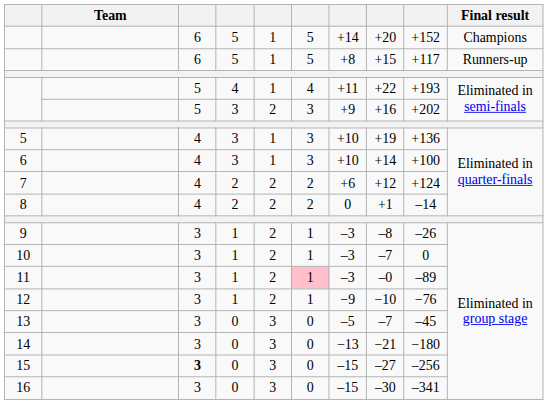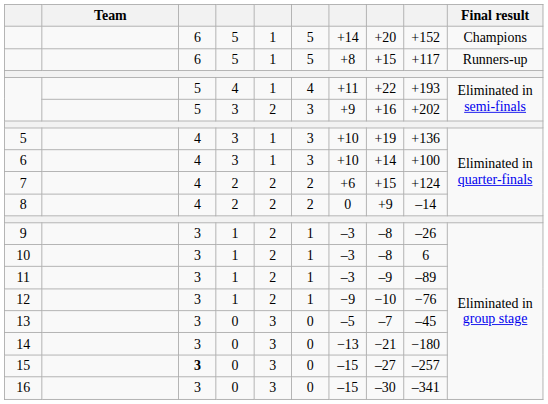7 | column 8: +12 -> +15
8 | column 8: +1 -> +9
10 | column 8: –7 -> –8
10 | column 9: 0 -> 6
11 | column 6: pink background -> no background
11 | column 8: –0 -> –9
15 | column 9: –256 -> –257
